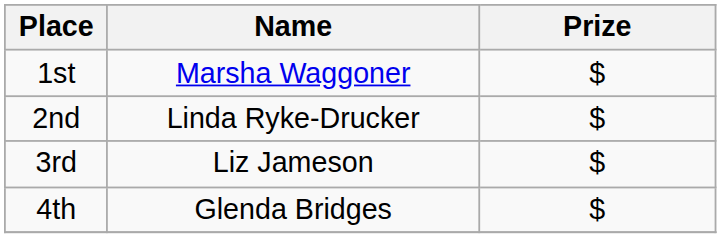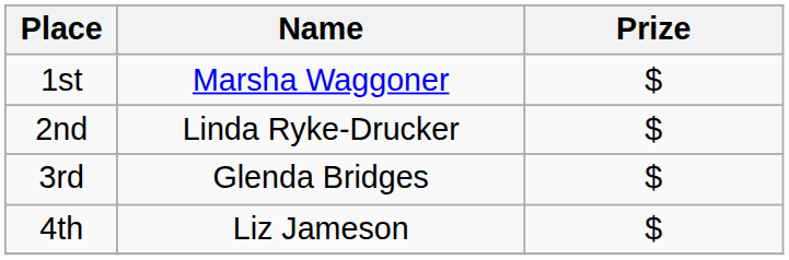3rd | Name: Liz Jameson -> Glenda Bridges
4th | Name: Glenda Bridges -> Liz Jameson
